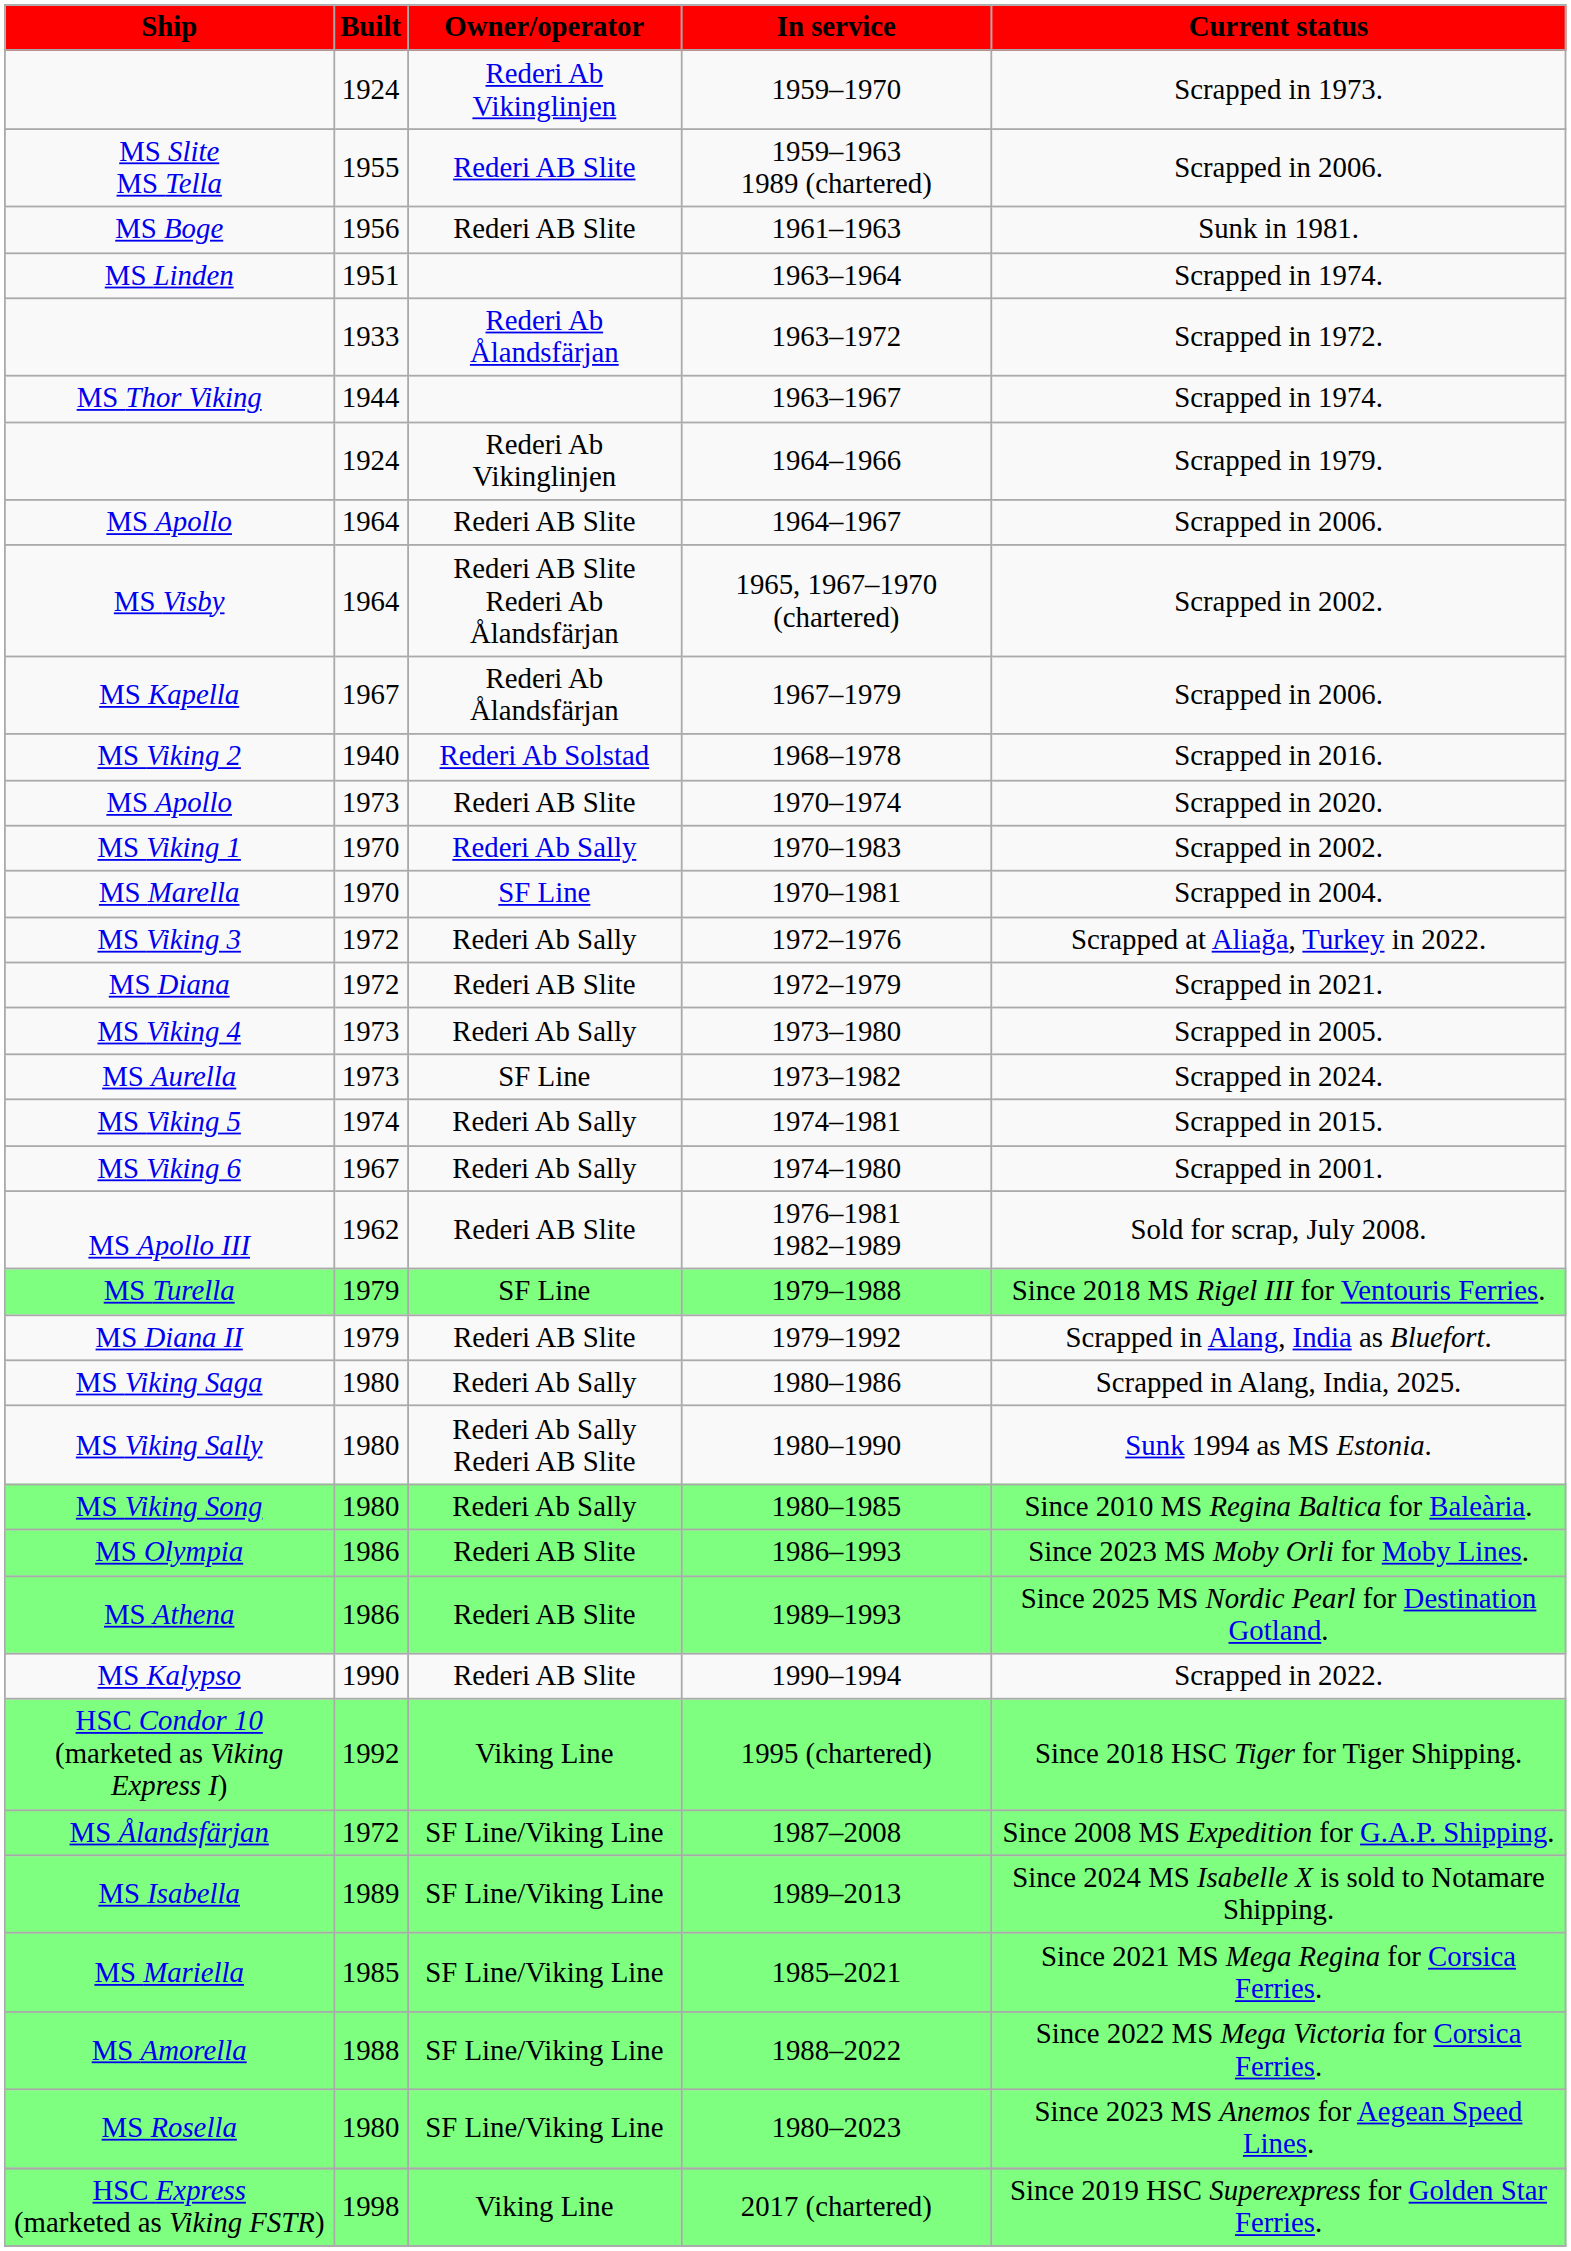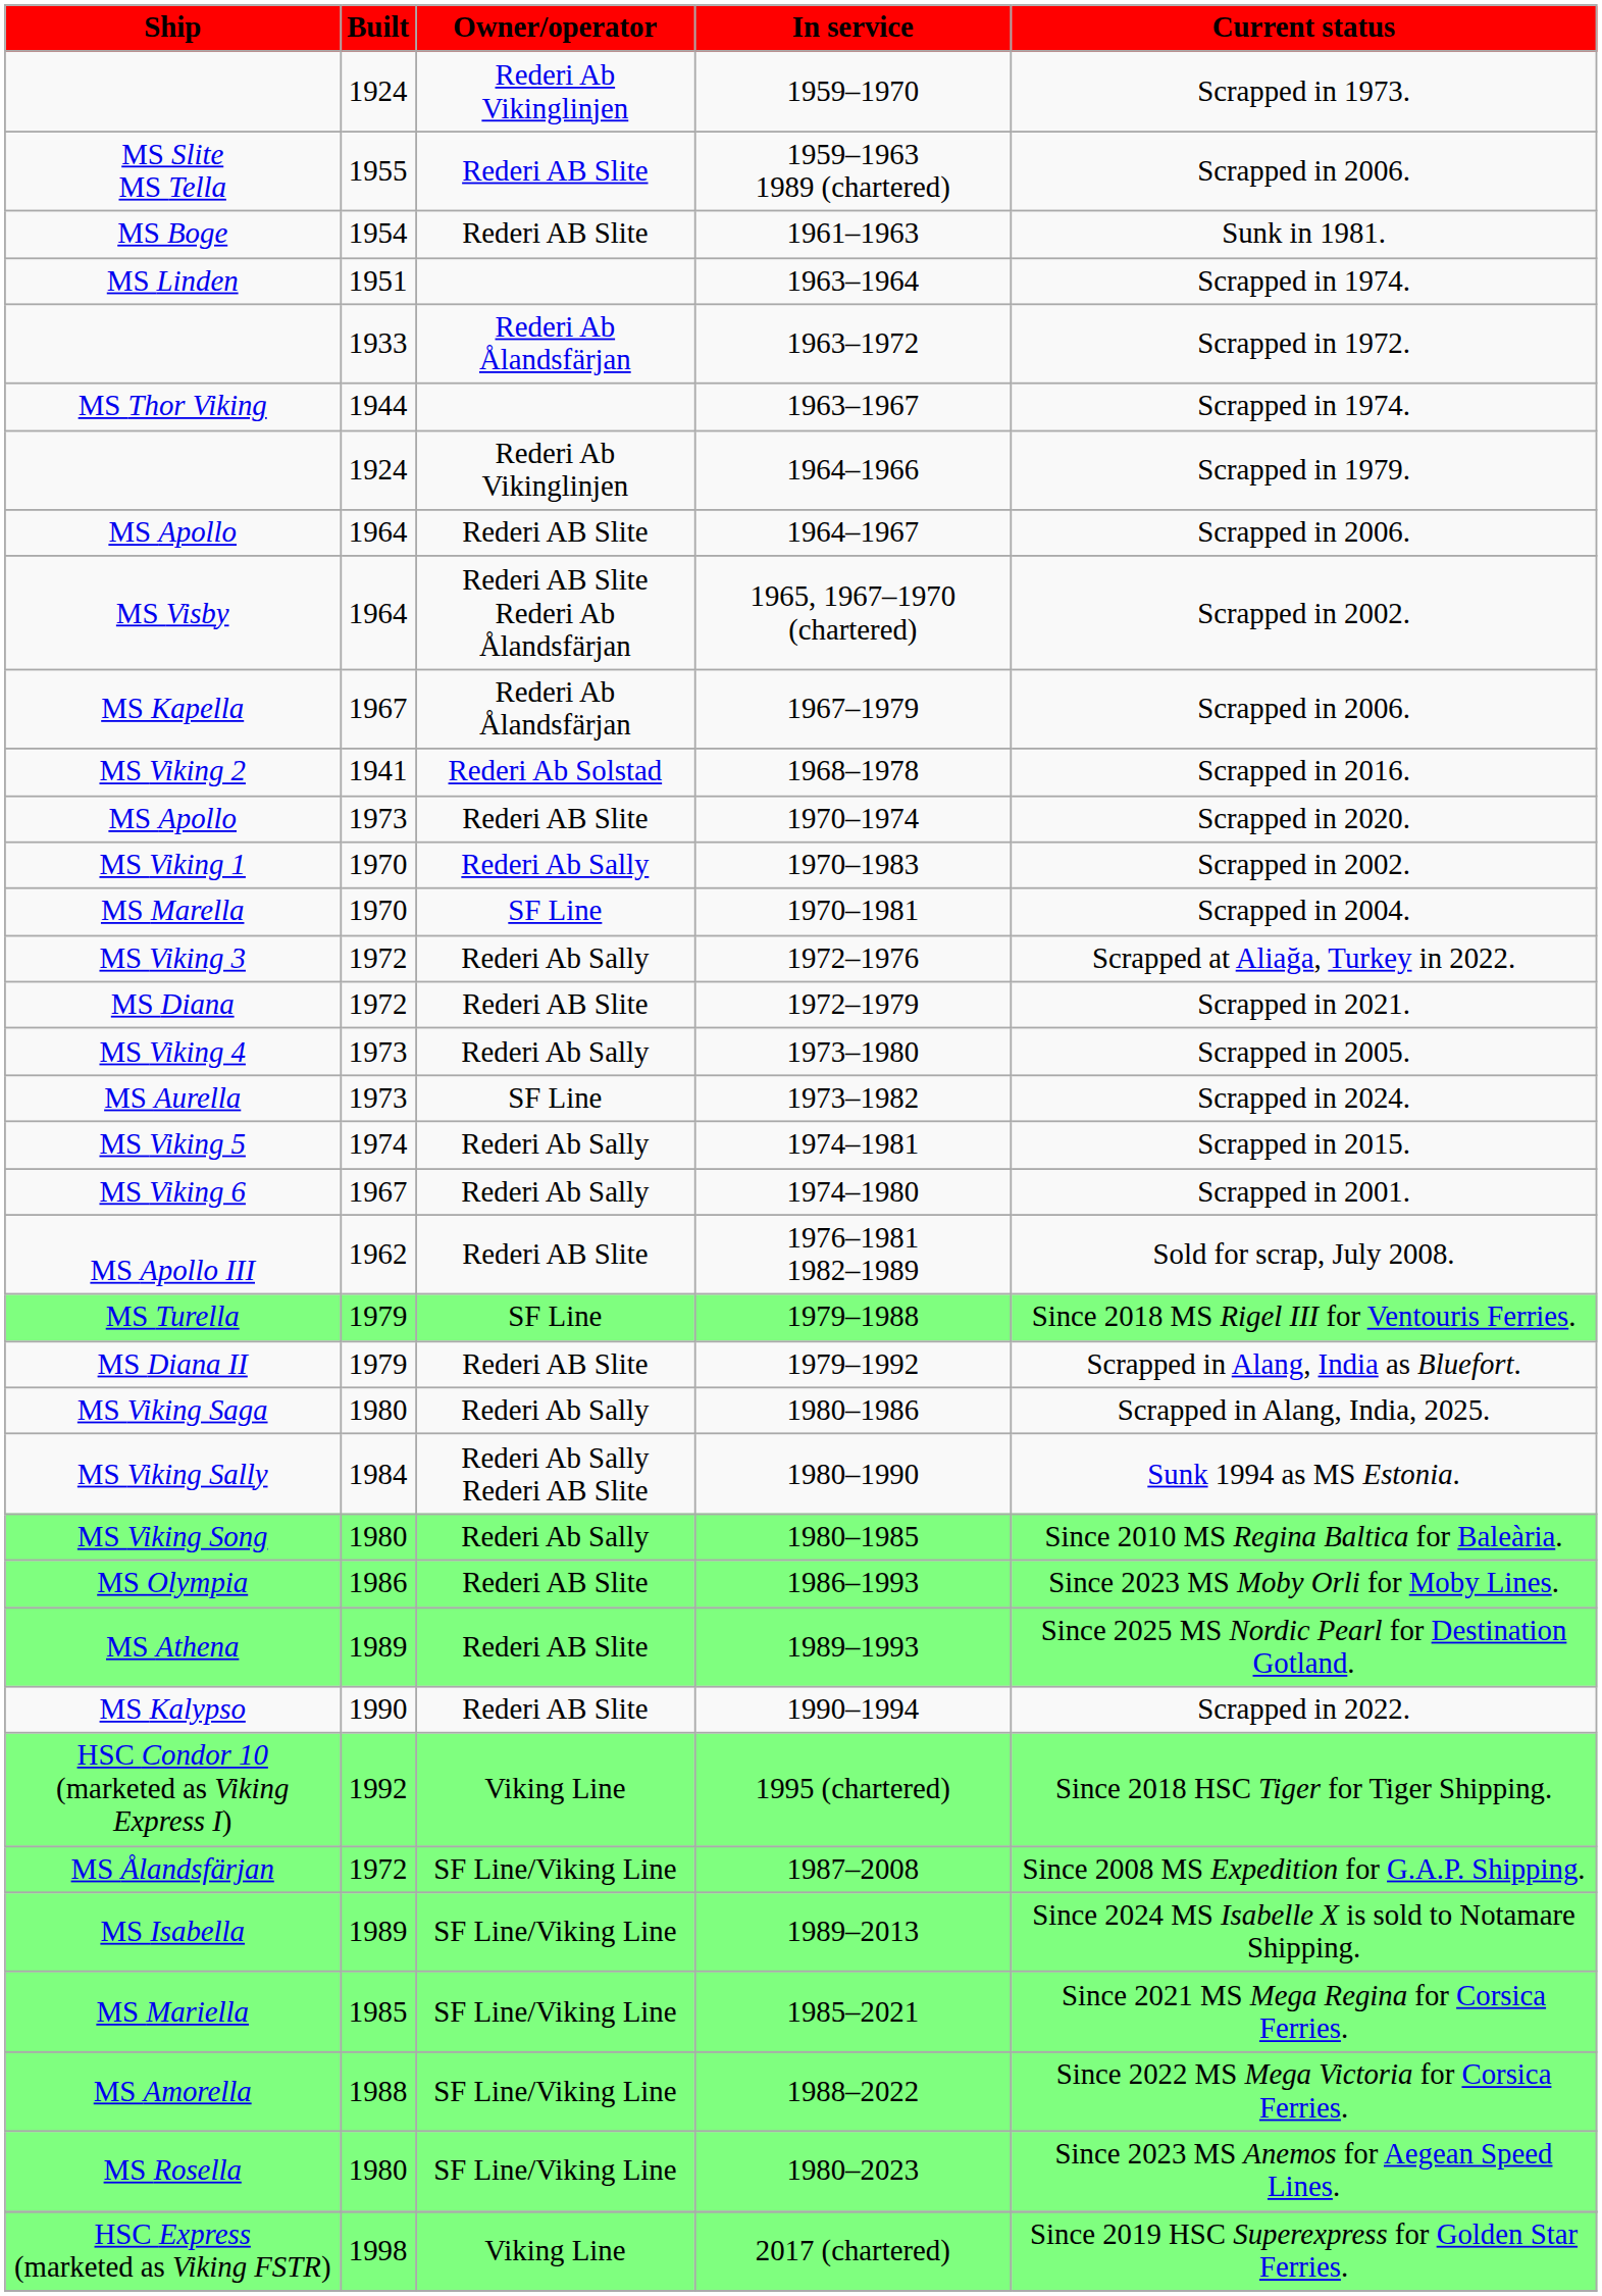MS Boge | Built: 1956 -> 1954
MS Viking 2 | Built: 1940 -> 1941
MS Viking Sally | Built: 1980 -> 1984
MS Athena | Built: 1986 -> 1989
